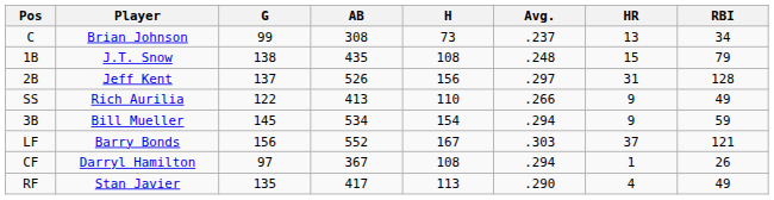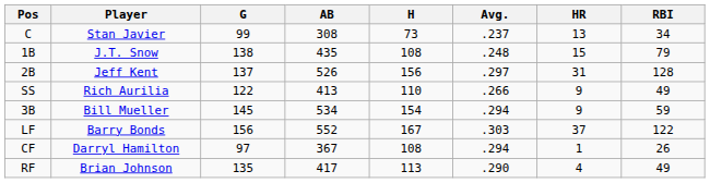C | Player: Brian Johnson -> Stan Javier
LF | RBI: 121 -> 122
RF | Player: Stan Javier -> Brian Johnson
